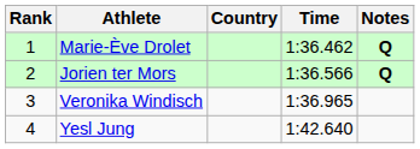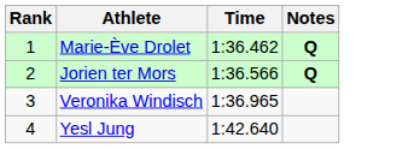- column: Country
